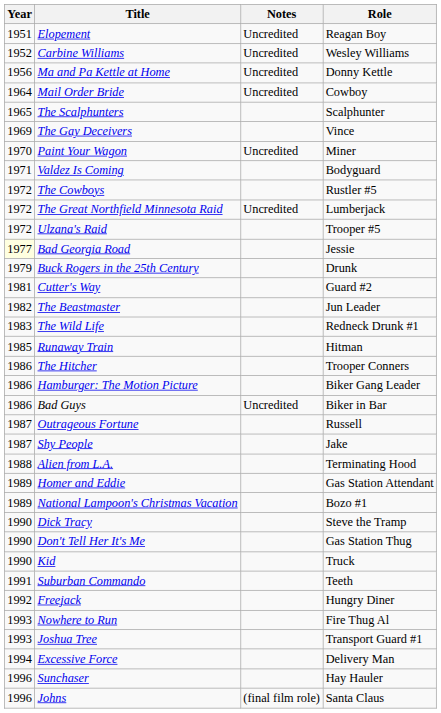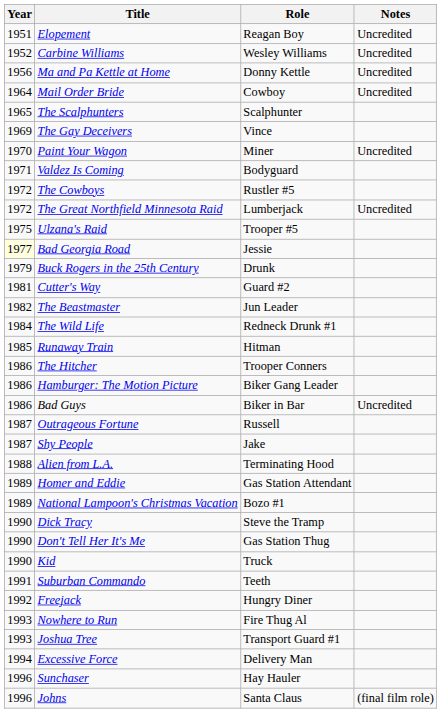columns swapped: Role <-> Notes
Ulzana's Raid | Year: 1972 -> 1975
The Wild Life | Year: 1983 -> 1984
